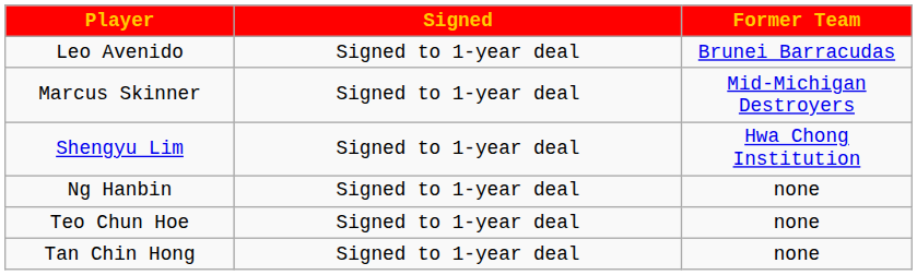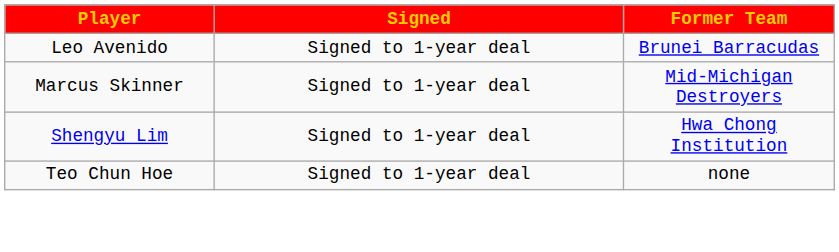- row: Ng Hanbin | Signed to 1-year deal | none
- row: Tan Chin Hong | Signed to 1-year deal | none
